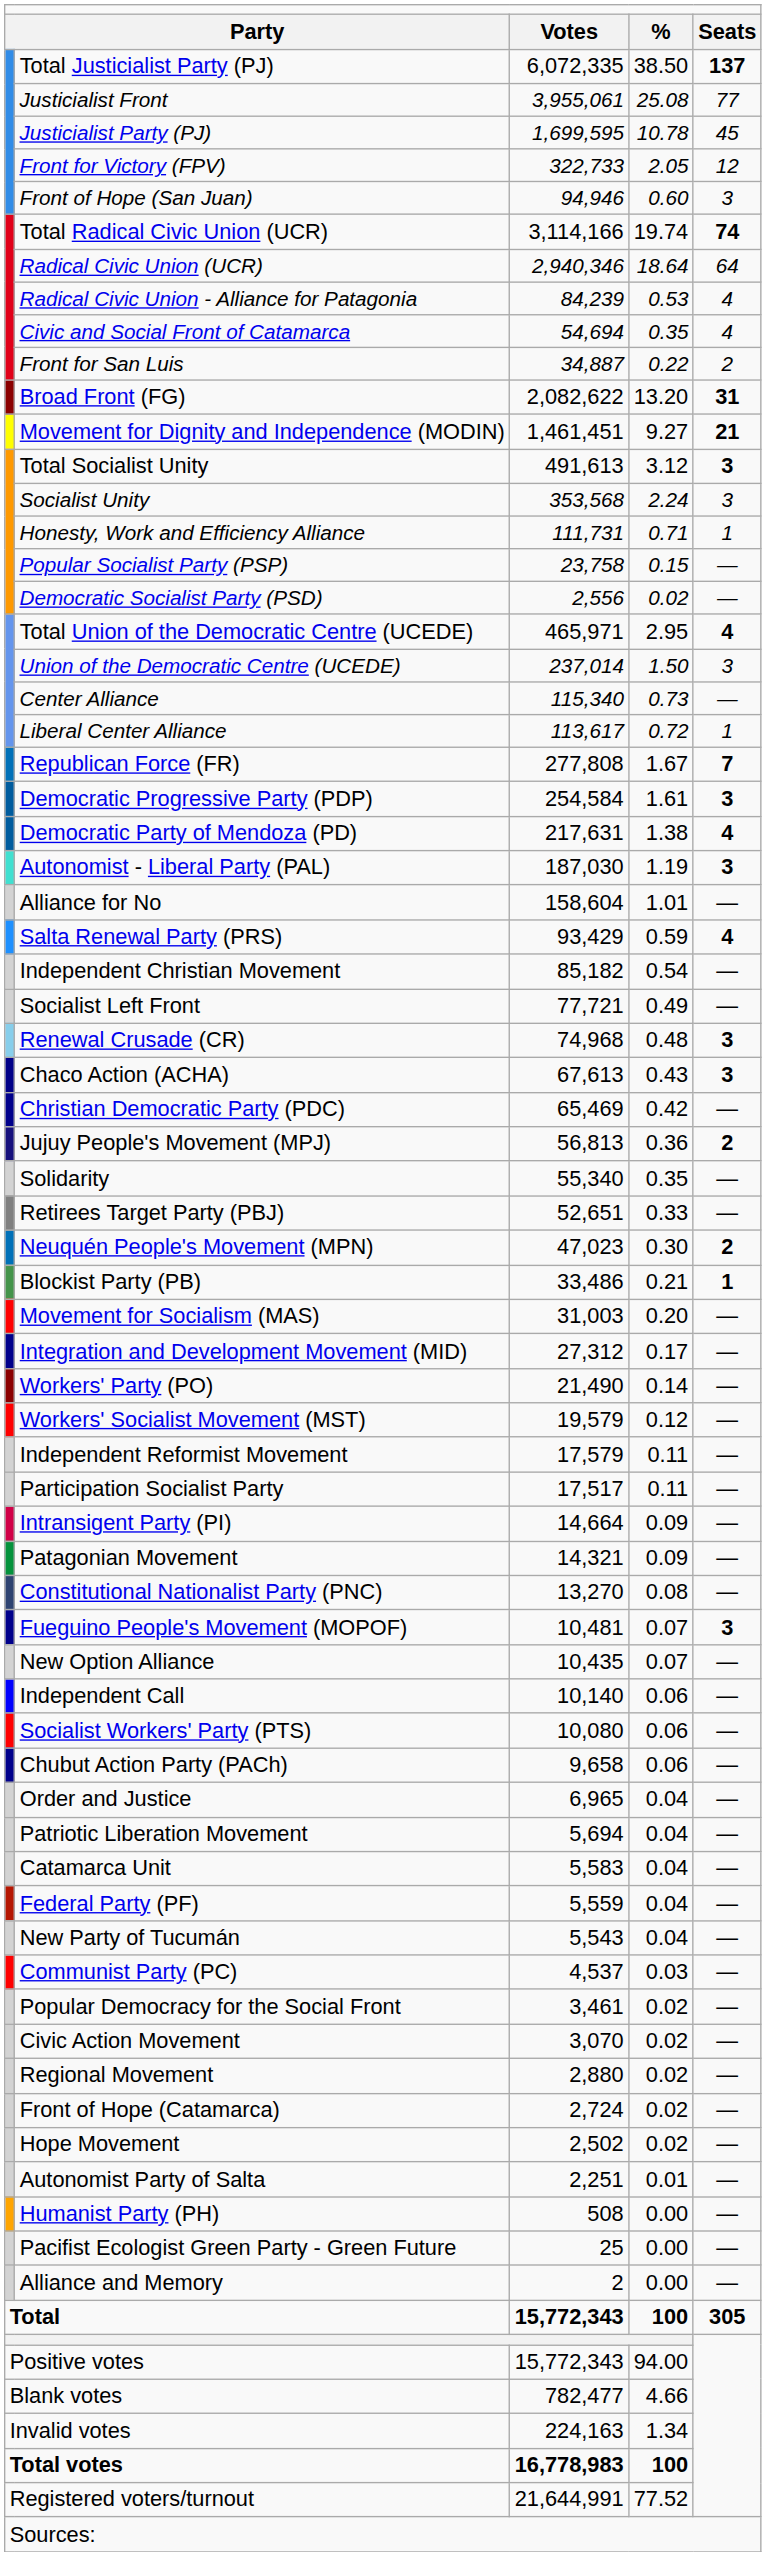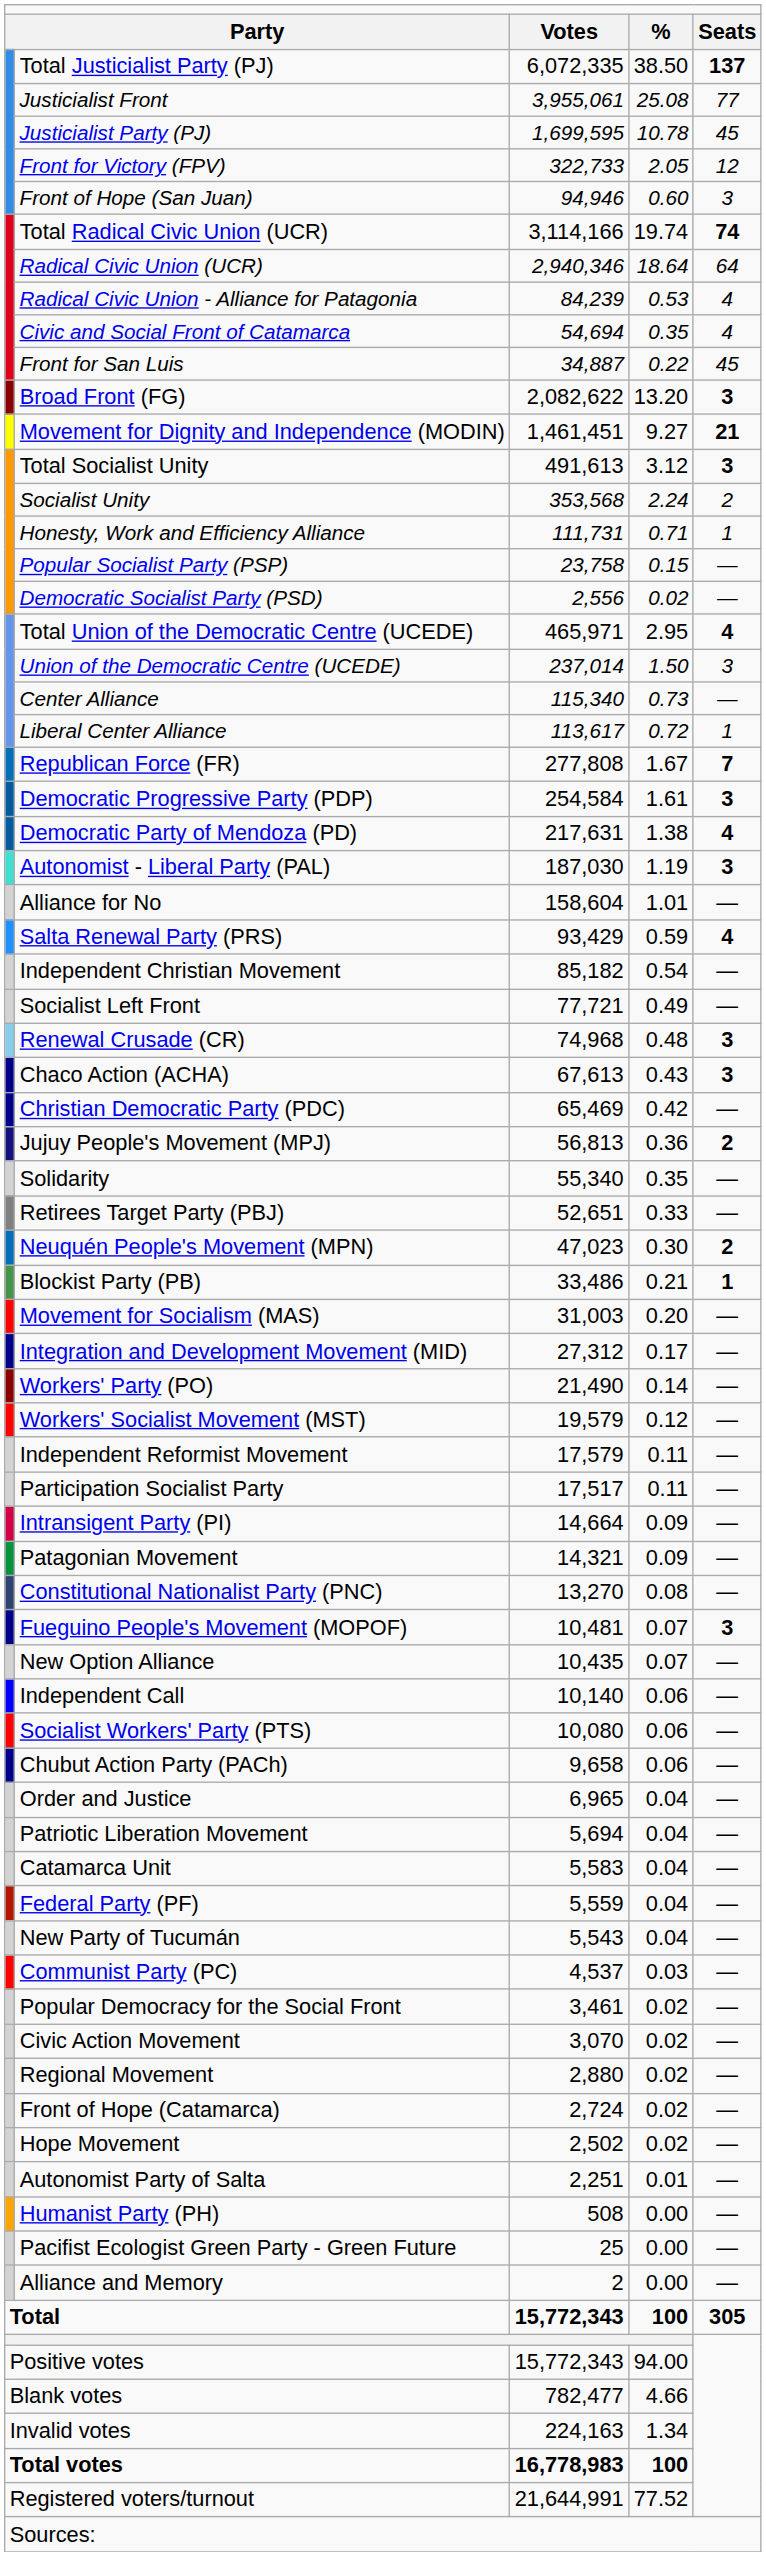Front for San Luis | column 5: 2 -> 45
Broad Front (FG) | column 5: 31 -> 3
Socialist Unity | column 5: 3 -> 2
